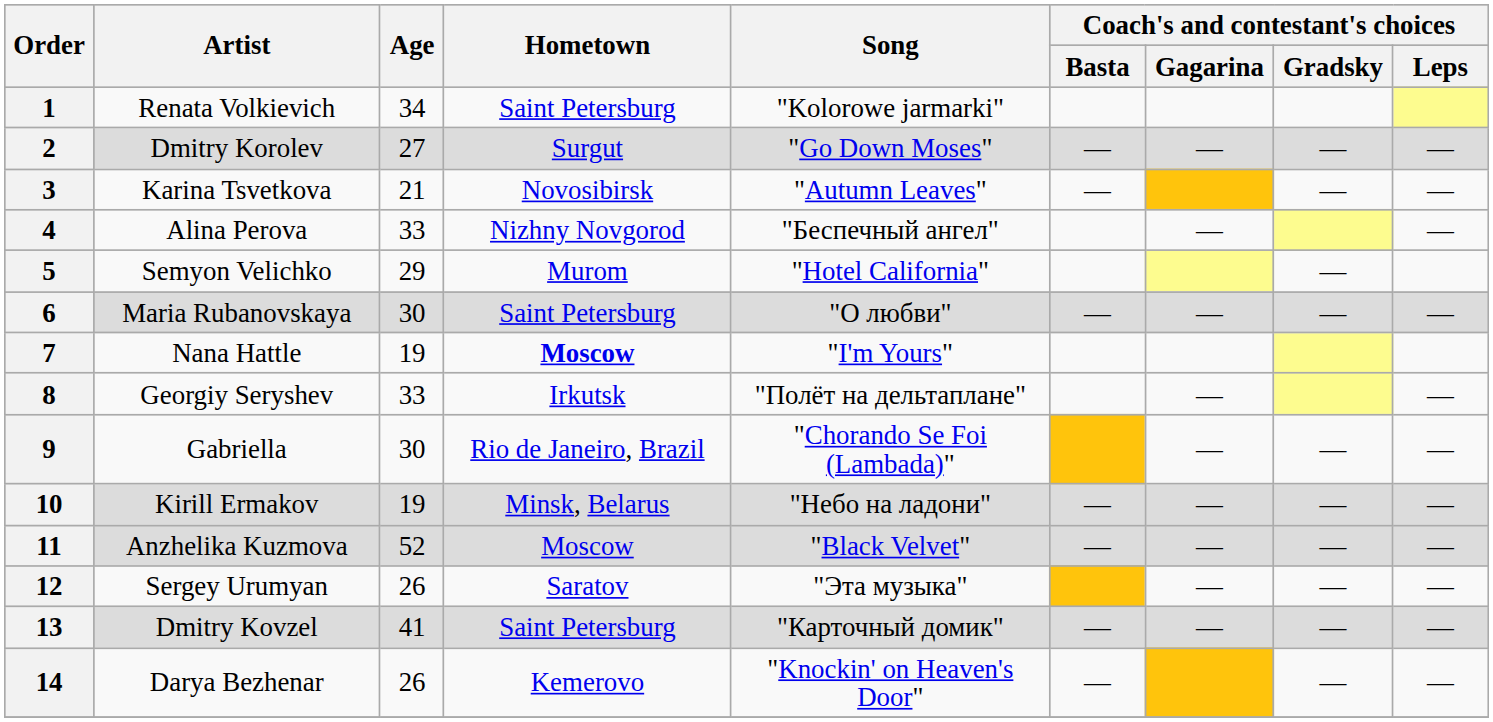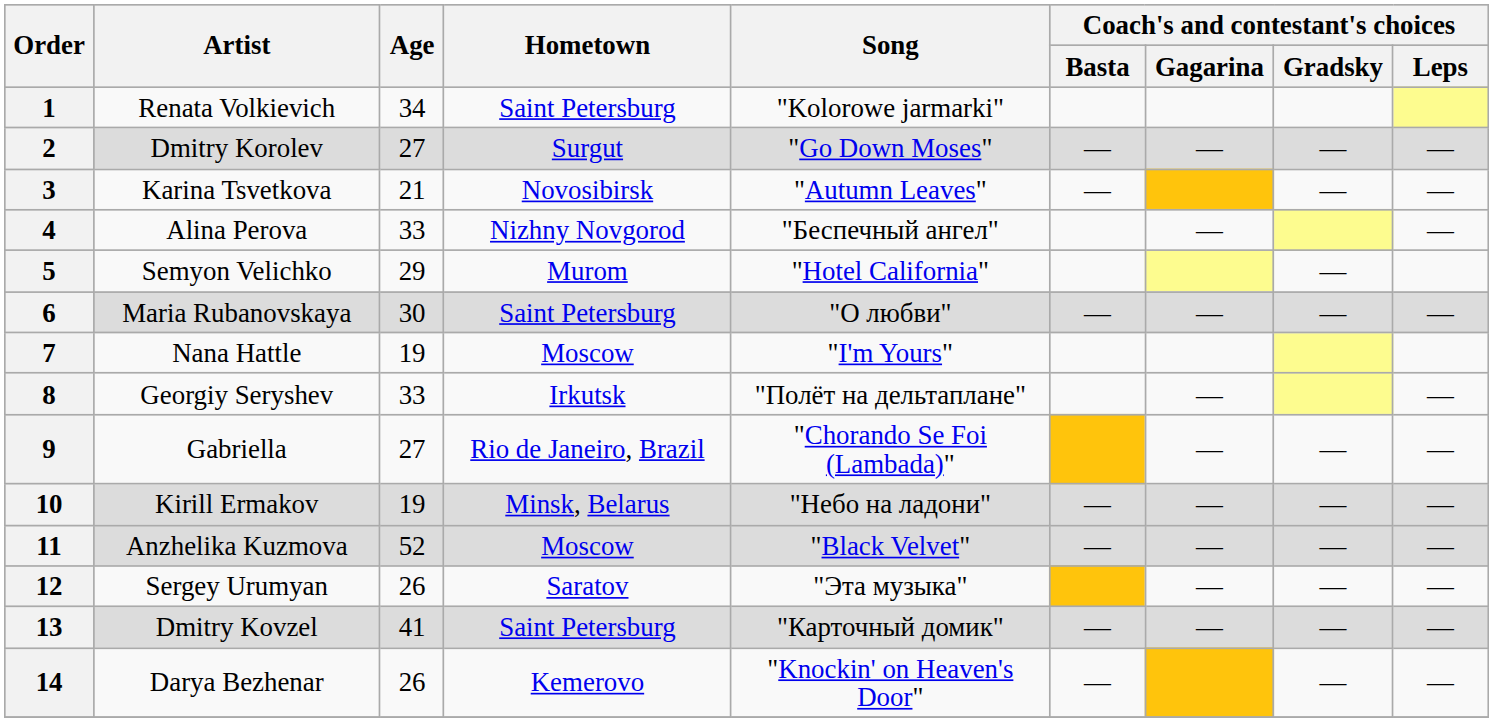7 | Hometown: bold -> normal
9 | Age: 30 -> 27
